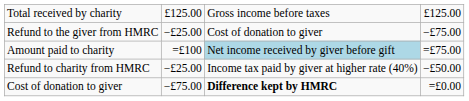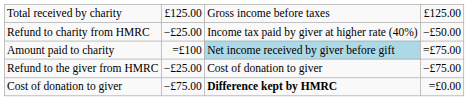rows swapped: Refund to charity from HMRC <-> Refund to the giver from HMRC
